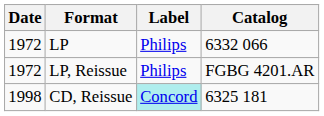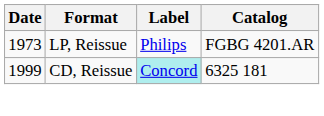- row: 1972 | LP | Philips | 6332 066
LP, Reissue | Date: 1972 -> 1973
CD, Reissue | Date: 1998 -> 1999
